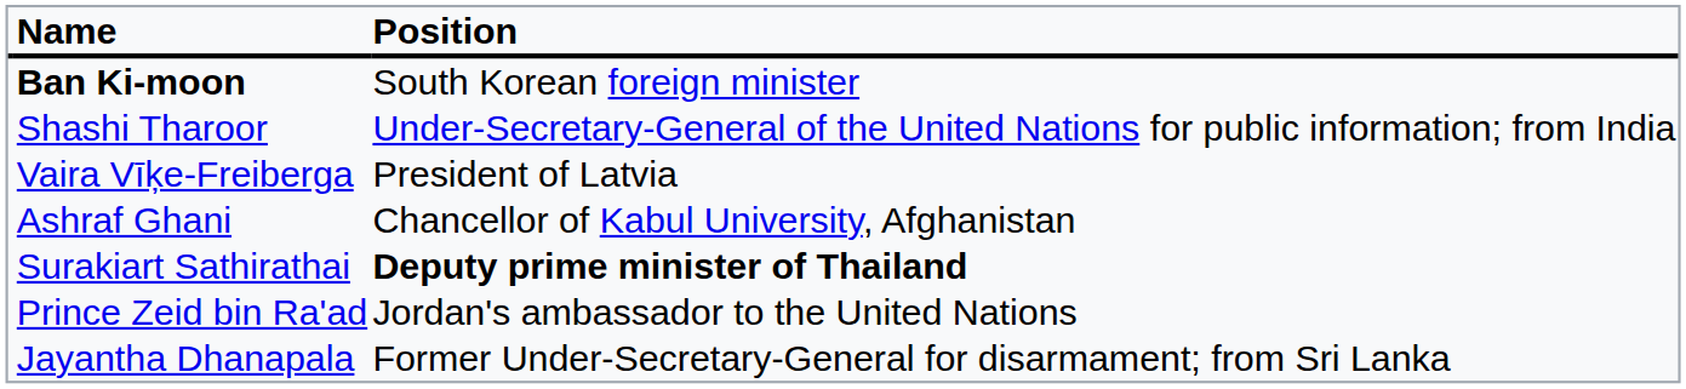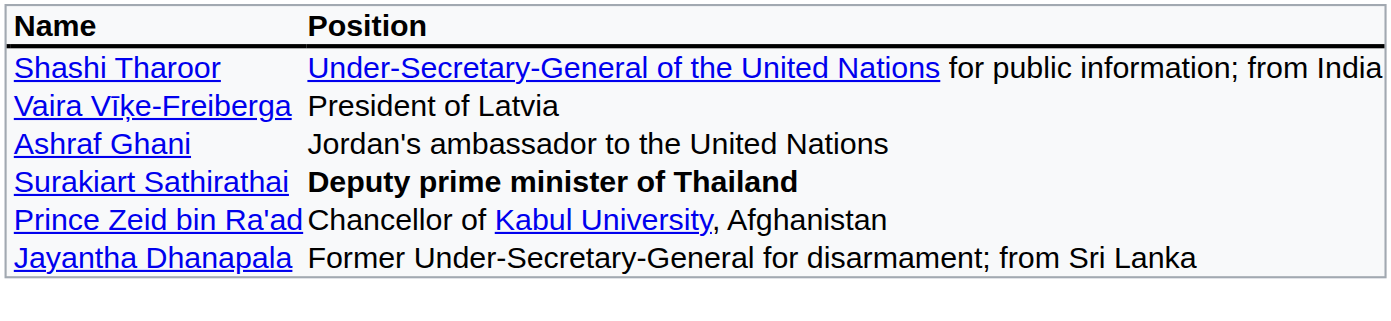- row: Ban Ki-moon | South Korean foreign minister
Ashraf Ghani | Position: Chancellor of Kabul University, Afghanistan -> Jordan's ambassador to the United Nations
Prince Zeid bin Ra'ad | Position: Jordan's ambassador to the United Nations -> Chancellor of Kabul University, Afghanistan
